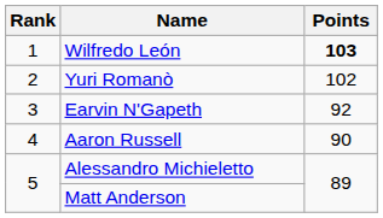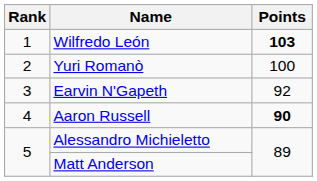Yuri Romanò | Points: 102 -> 100
Aaron Russell | Points: normal -> bold
